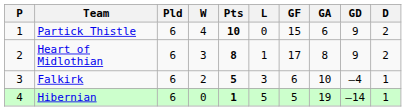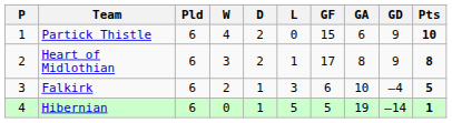columns swapped: D <-> Pts
